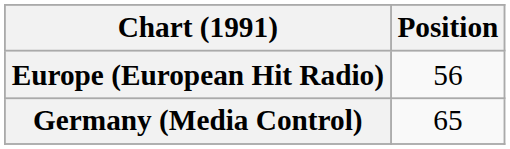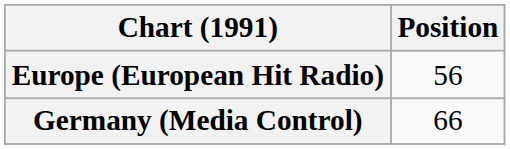Germany (Media Control) | Position: 65 -> 66
